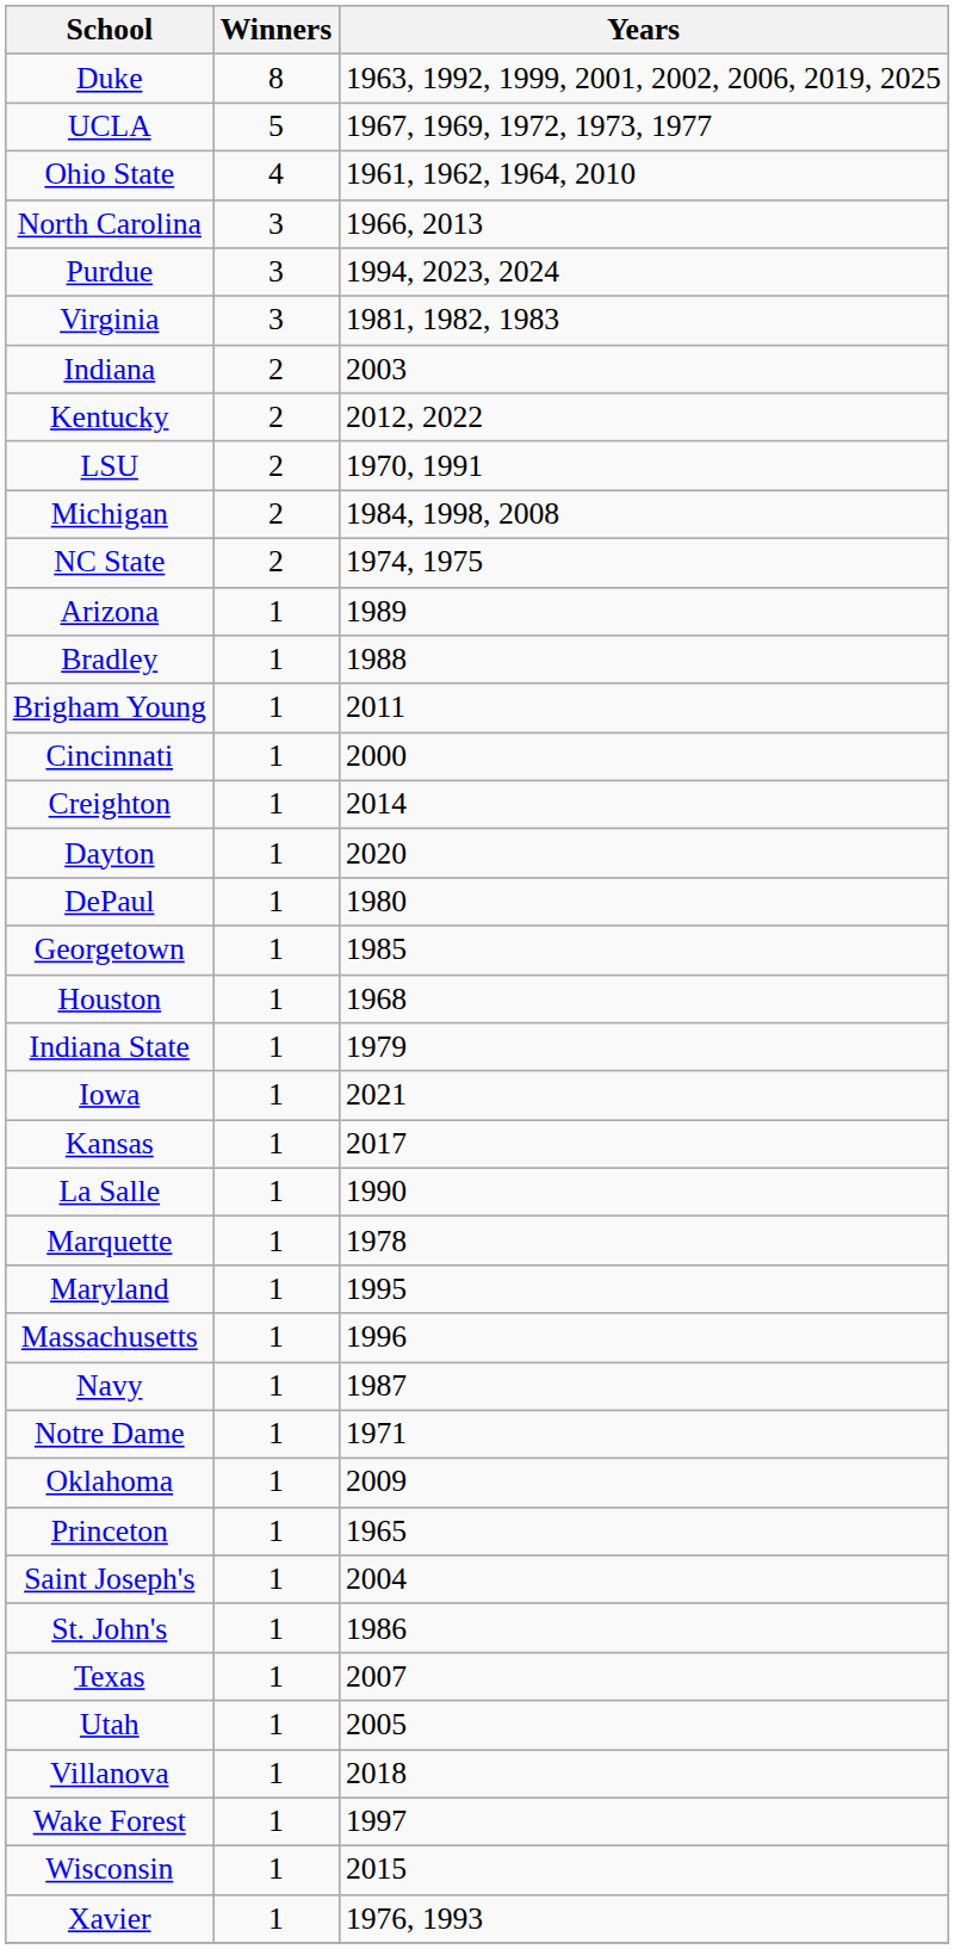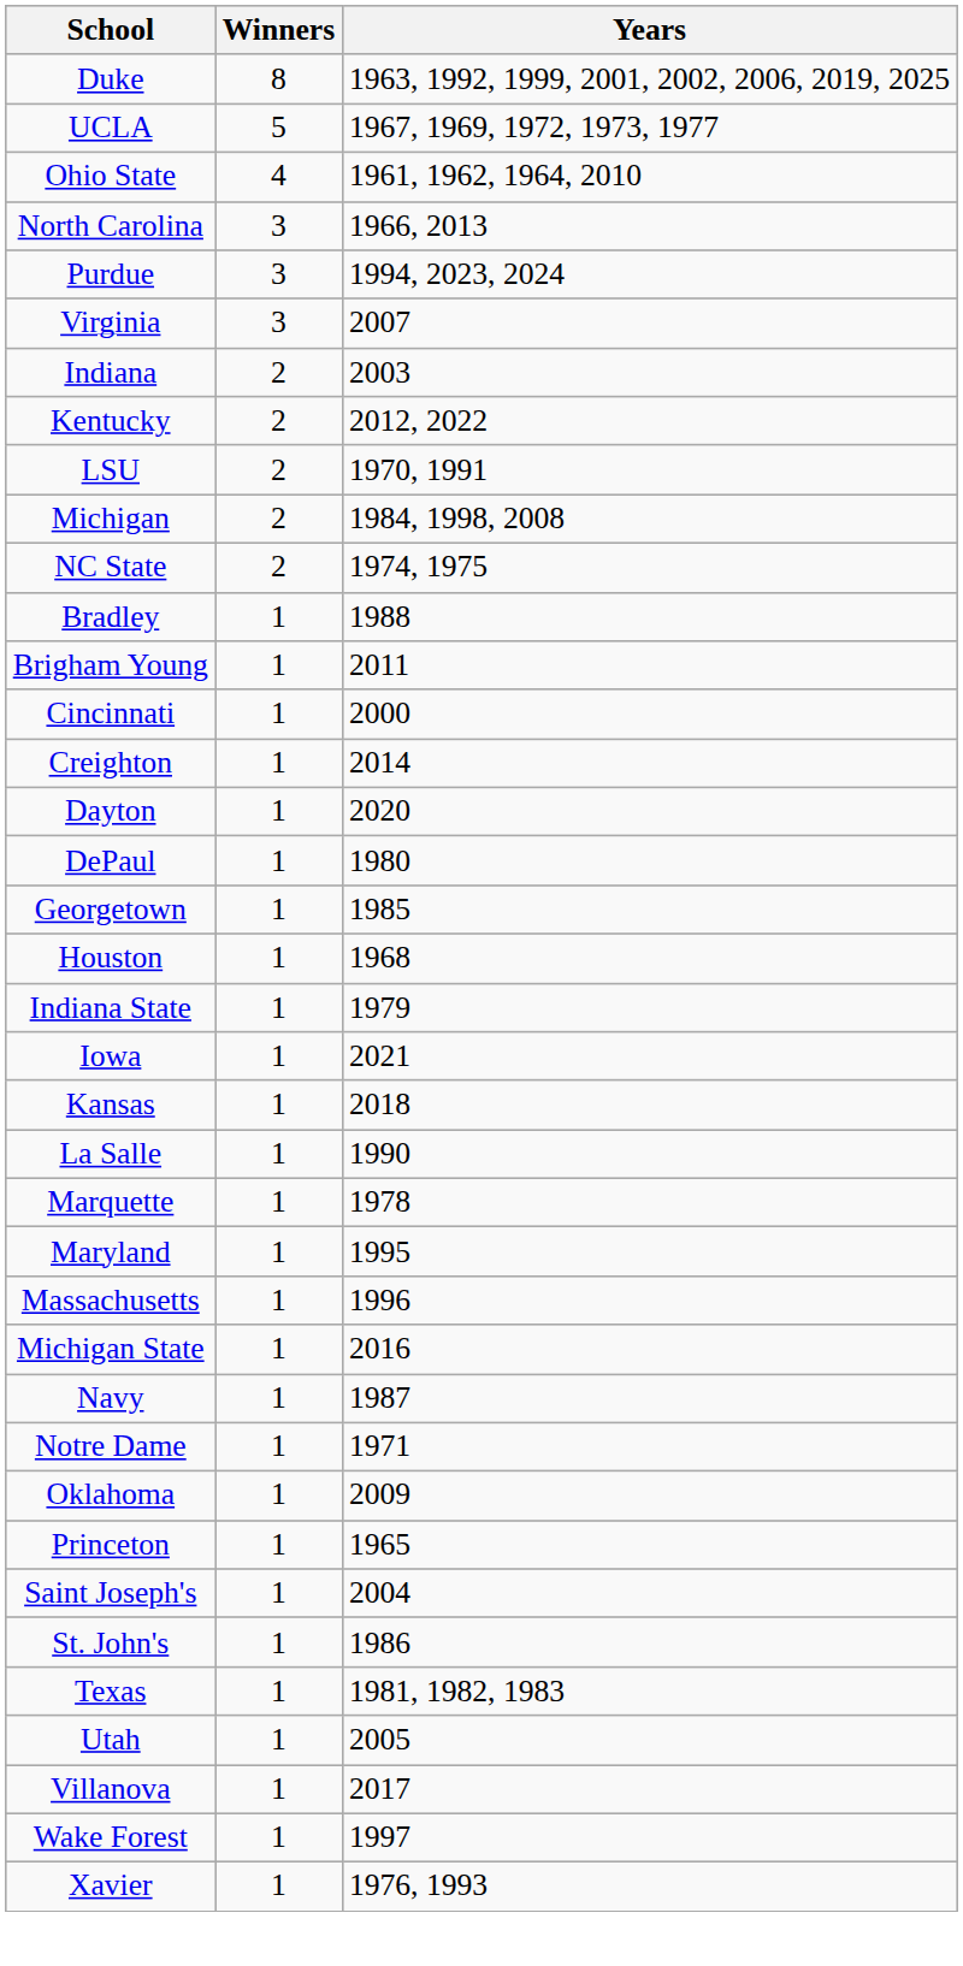Virginia | Years: 1981, 1982, 1983 -> 2007
- row: Arizona | 1 | 1989
Kansas | Years: 2017 -> 2018
+ row: Michigan State | 1 | 2016
Texas | Years: 2007 -> 1981, 1982, 1983
Villanova | Years: 2018 -> 2017
- row: Wisconsin | 1 | 2015
